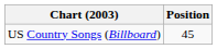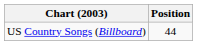US Country Songs (Billboard) | Position: 45 -> 44
